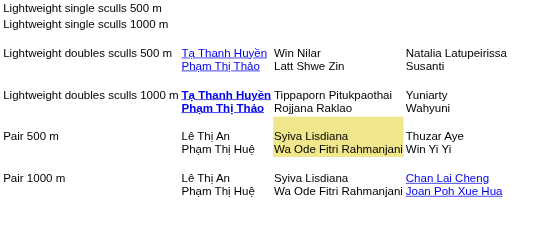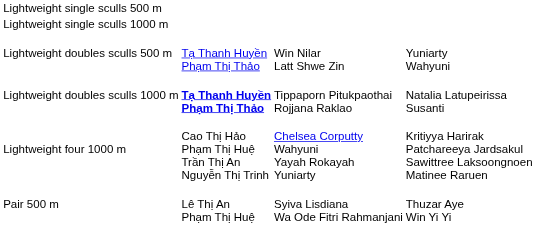Lightweight doubles sculls 500 m | column 4: Natalia Latupeirissa Susanti -> Yuniarty Wahyuni
Lightweight doubles sculls 1000 m | column 4: Yuniarty Wahyuni -> Natalia Latupeirissa Susanti
+ row: Lightweight four 1000 m | Cao Thị Hảo Phạm Thị Huệ Trần Thị An Nguyễn Thị Trinh | Chelsea Corputty Wahyuni Yayah Rokayah Yuniarty | Kritiyya Harirak Patchareeya Jardsakul Sawittree Laksoongnoen Matinee Raruen
Pair 500 m | column 3: khaki background -> no background
- row: Pair 1000 m | Lê Thị An Phạm Thị Huệ | Syiva Lisdiana Wa Ode Fitri Rahmanjani | Chan Lai Cheng Joan Poh Xue Hua
